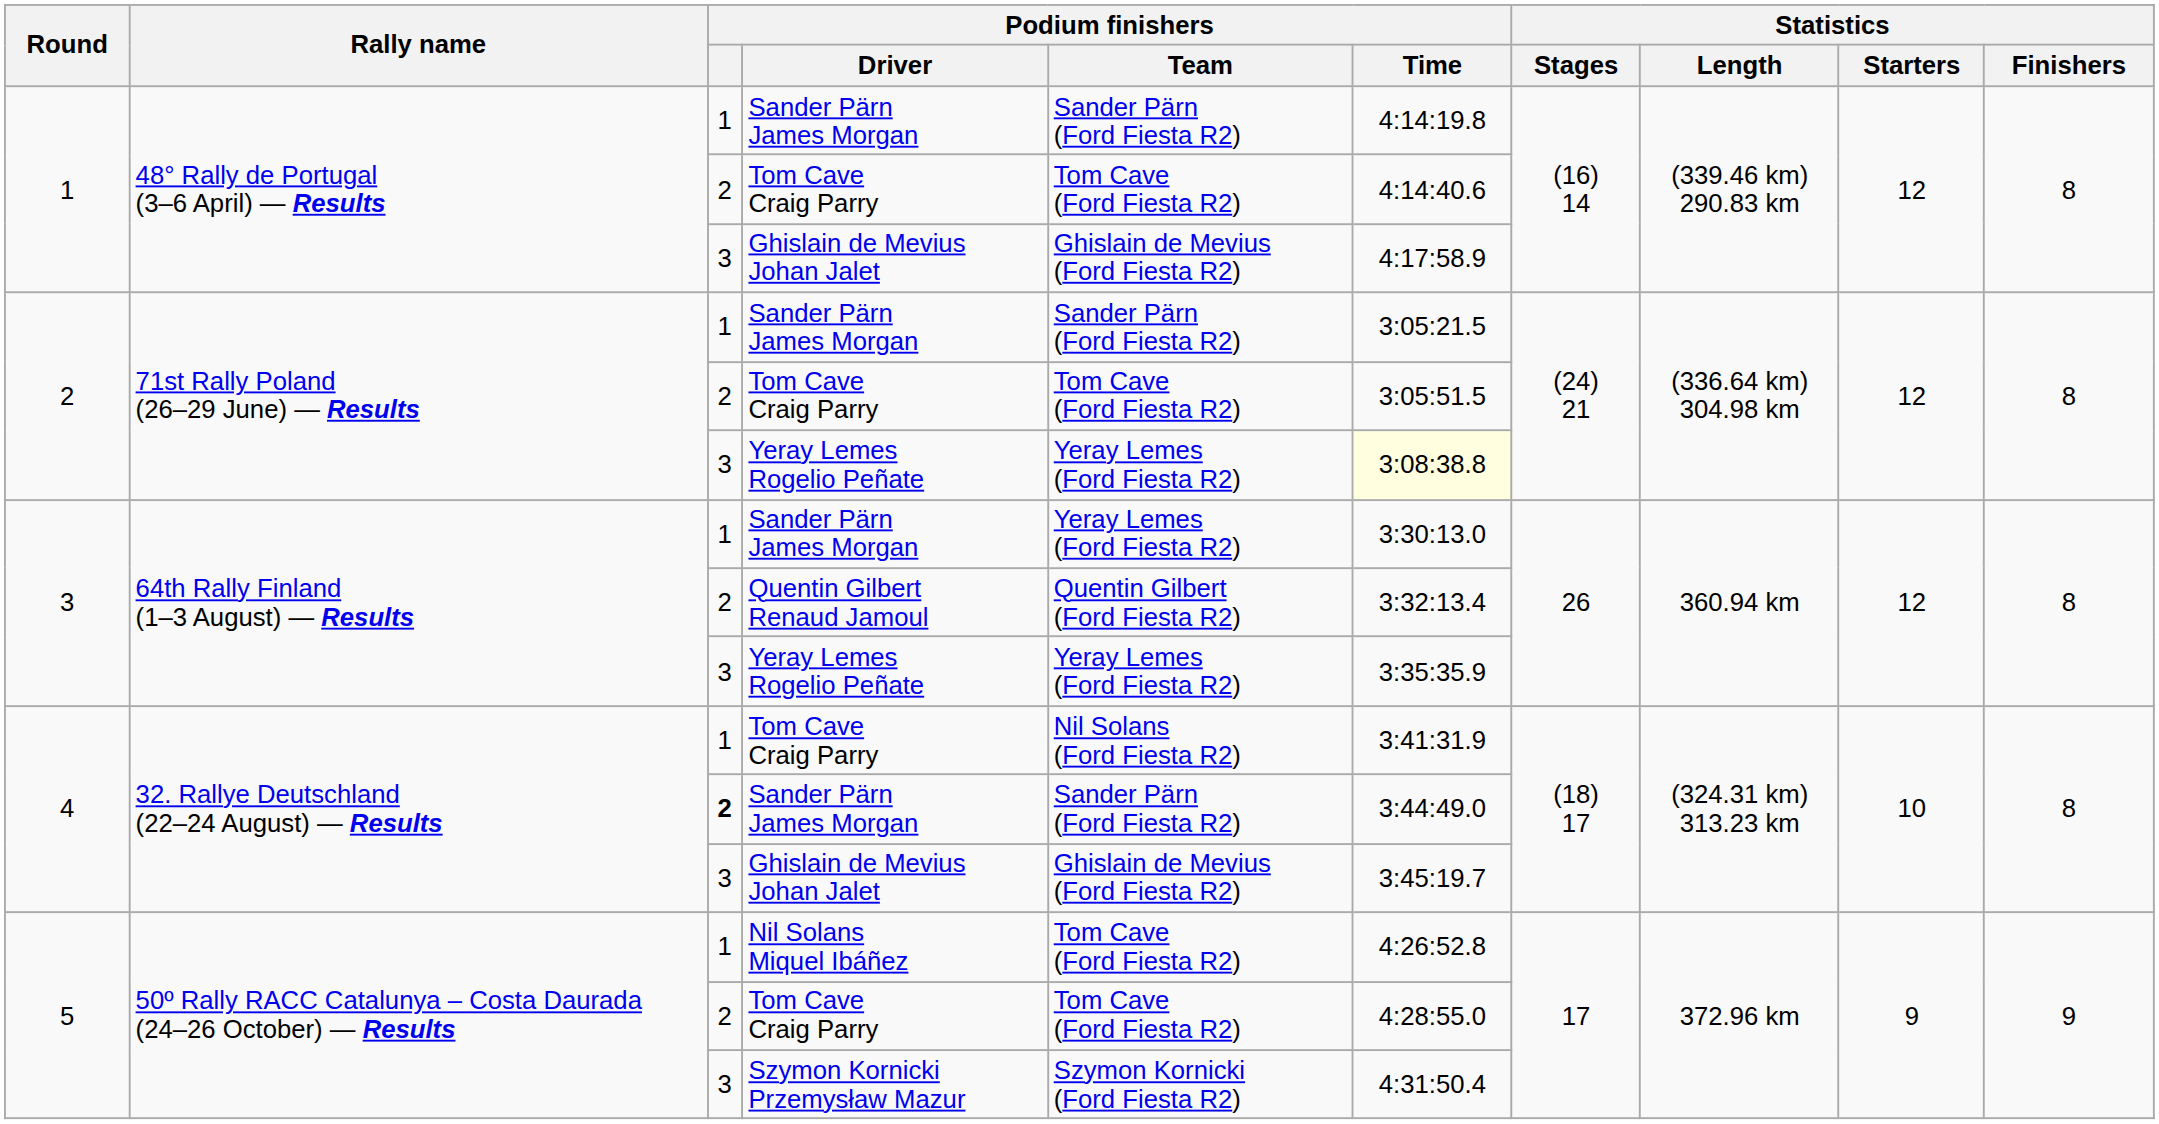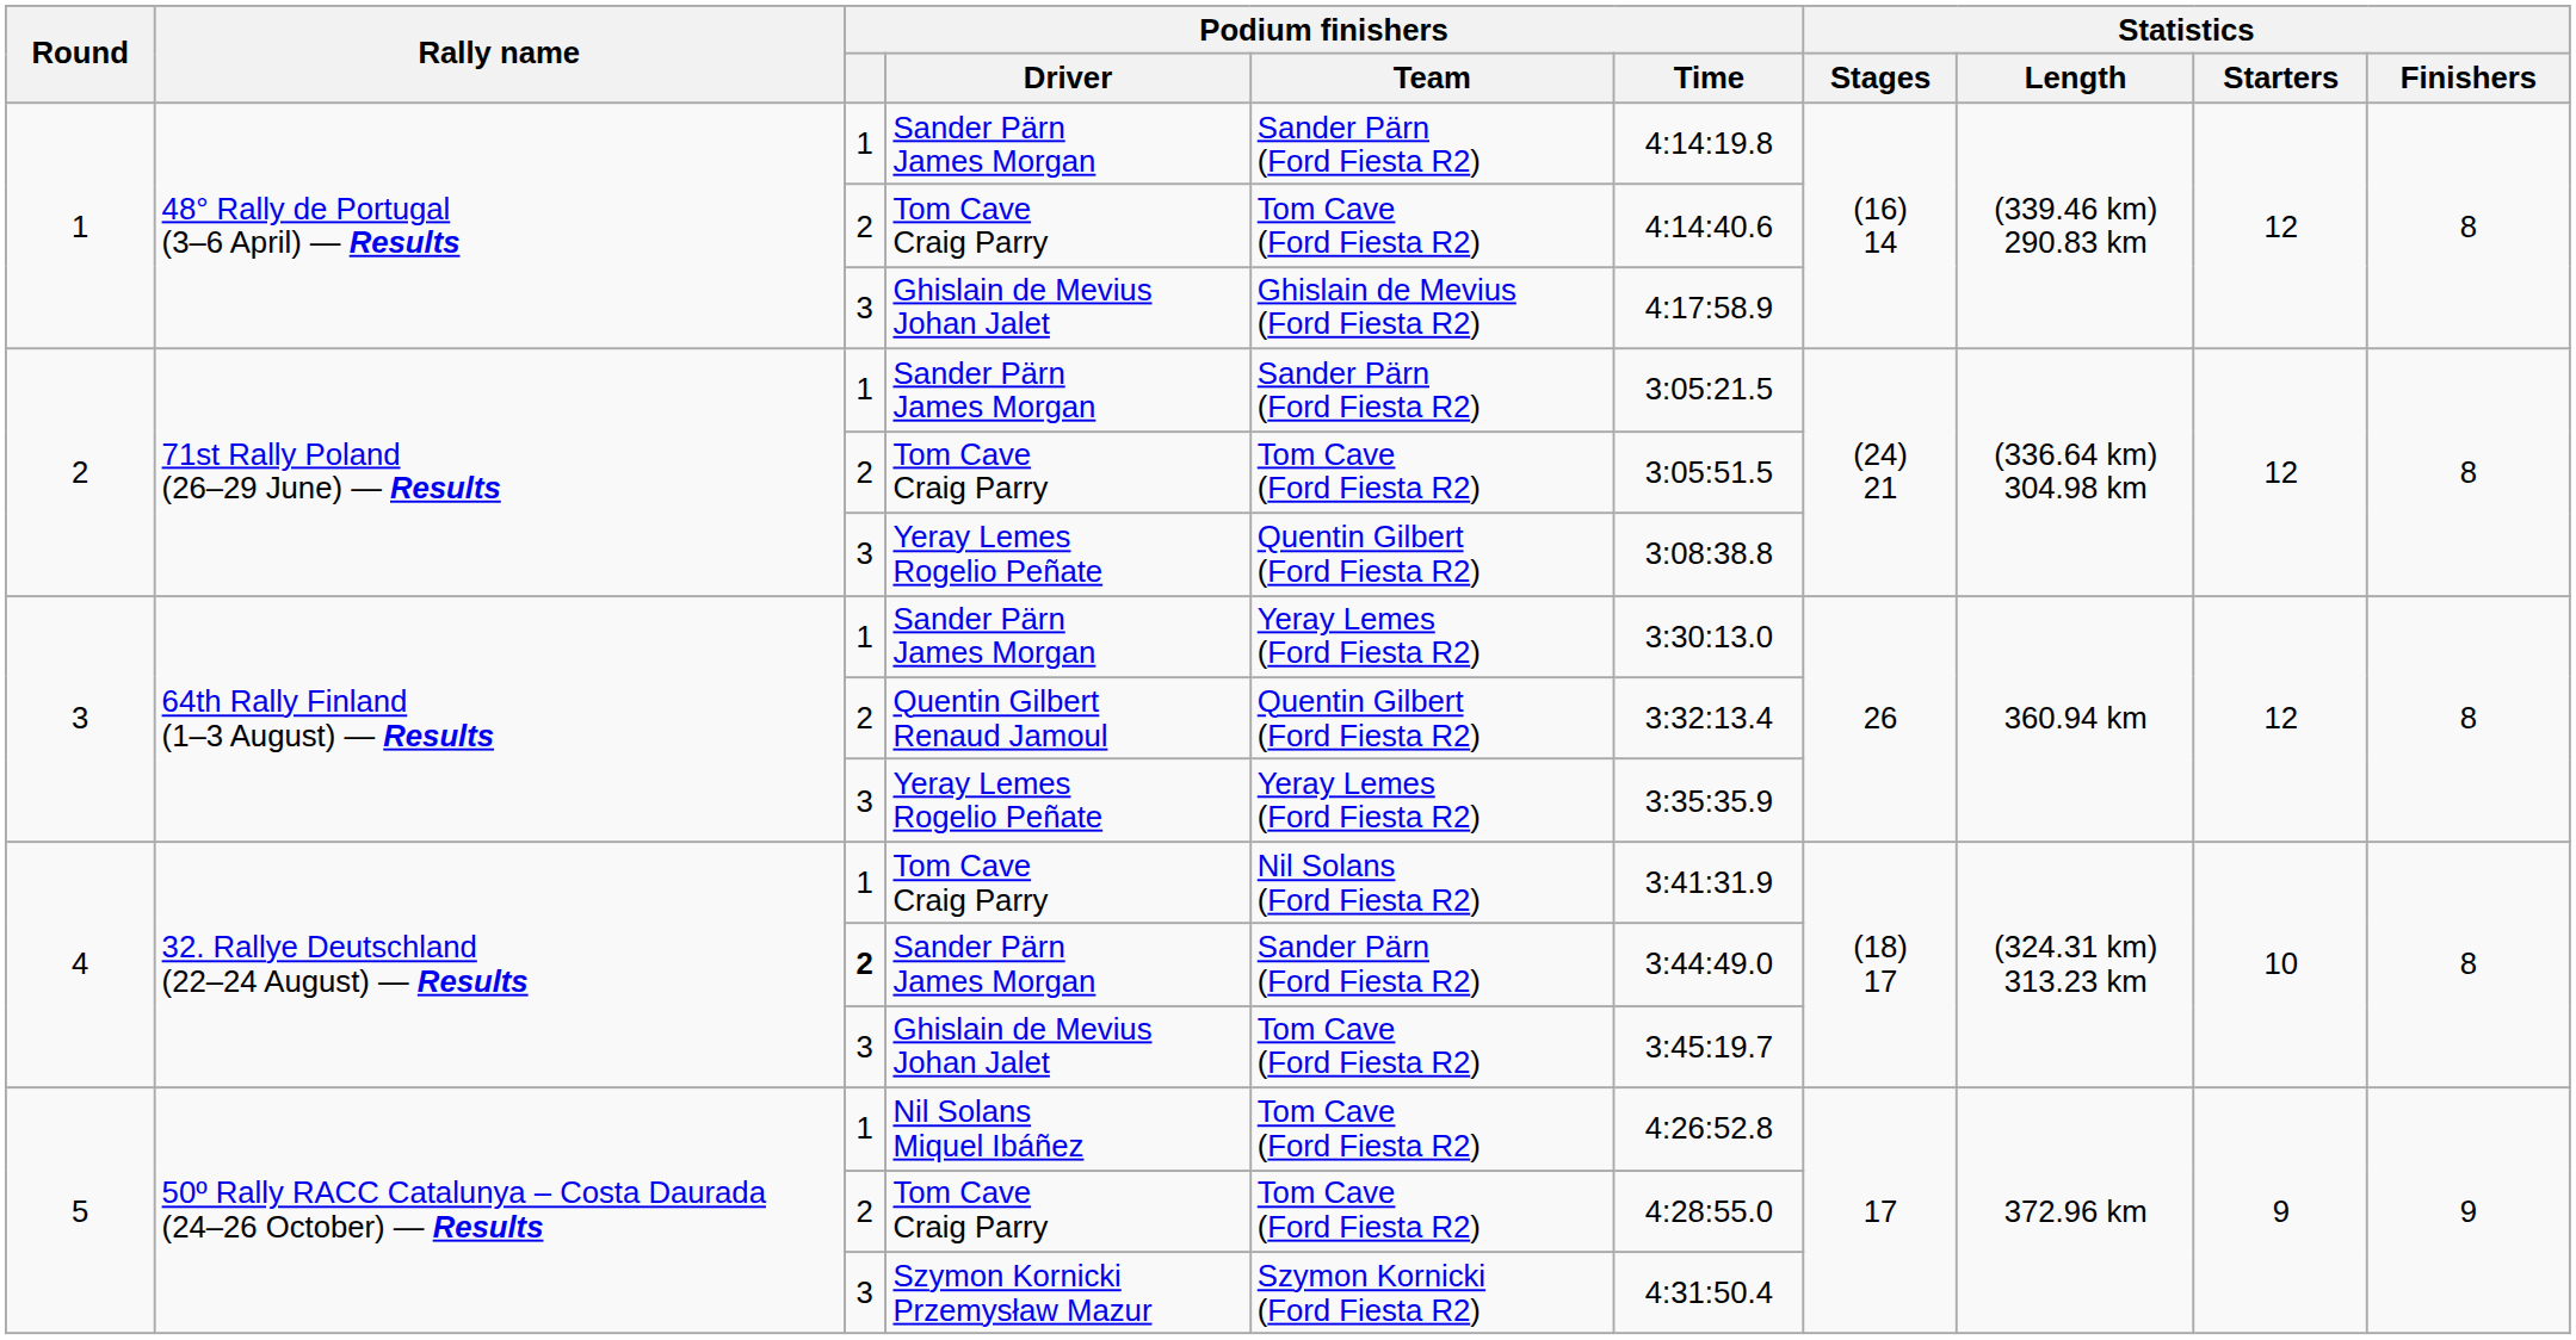2 / Yeray Lemes Rogelio Peñate | Podium finishers / Team: Yeray Lemes (Ford Fiesta R2) -> Quentin Gilbert (Ford Fiesta R2)
2 / Yeray Lemes Rogelio Peñate | Podium finishers / Time: lightyellow background -> no background
4 / Ghislain de Mevius Johan Jalet | Podium finishers / Team: Ghislain de Mevius (Ford Fiesta R2) -> Tom Cave (Ford Fiesta R2)
